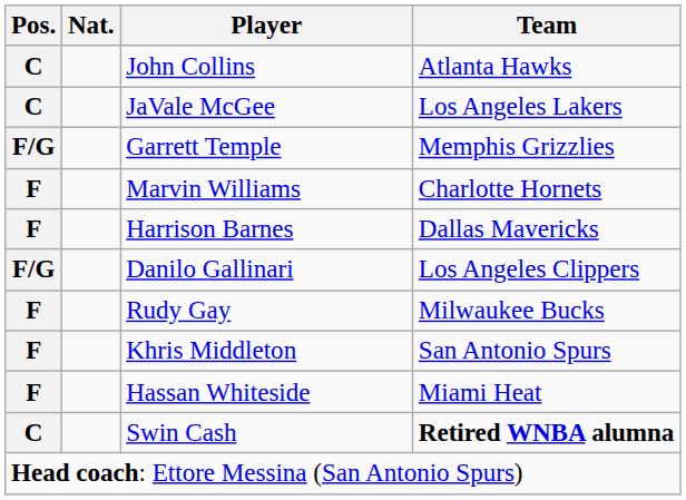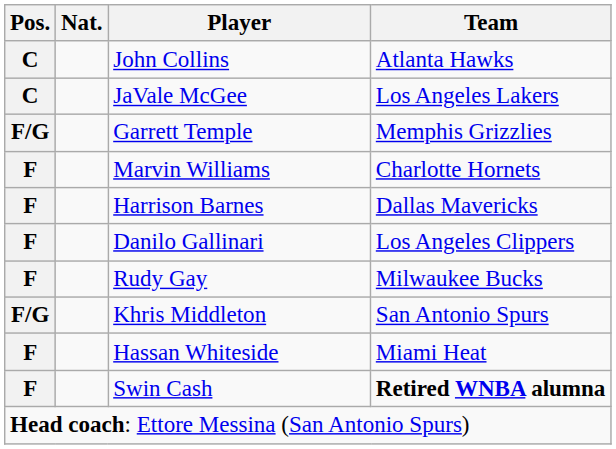Danilo Gallinari | Pos.: F/G -> F
Khris Middleton | Pos.: F -> F/G
Swin Cash | Pos.: C -> F
